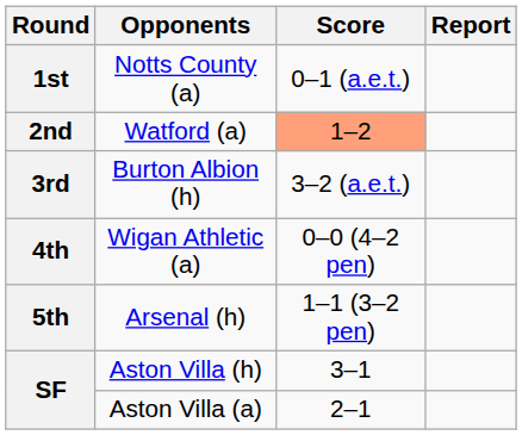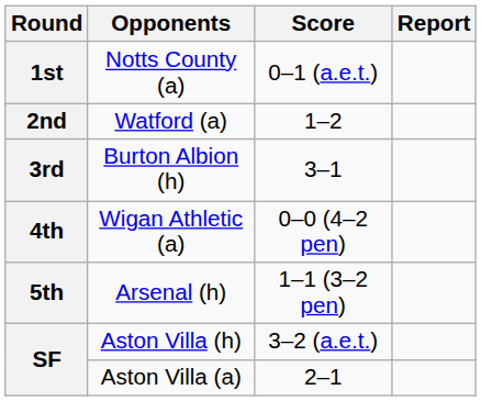Watford (a) | Score: lightsalmon background -> no background
Burton Albion (h) | Score: 3–2 (a.e.t.) -> 3–1
Aston Villa (h) | Score: 3–1 -> 3–2 (a.e.t.)
